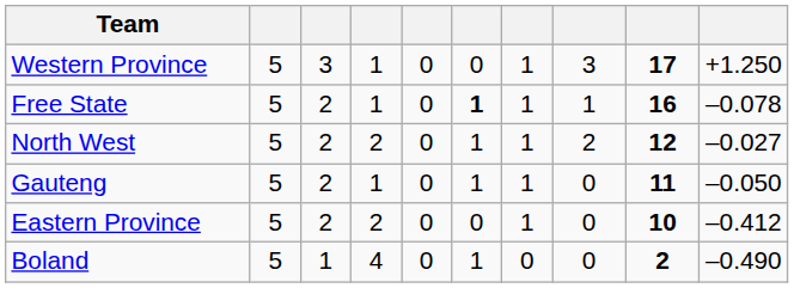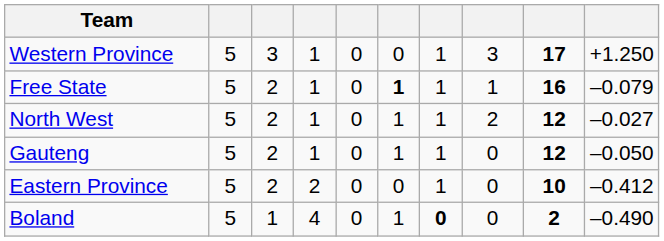Free State | column 10: –0.078 -> –0.079
North West | column 4: 2 -> 1
Gauteng | column 9: 11 -> 12
Boland | column 7: normal -> bold
